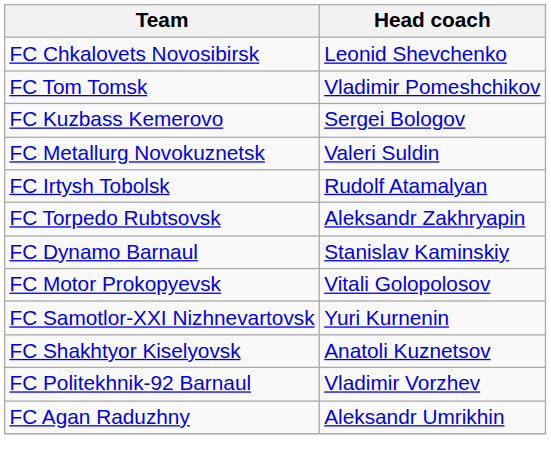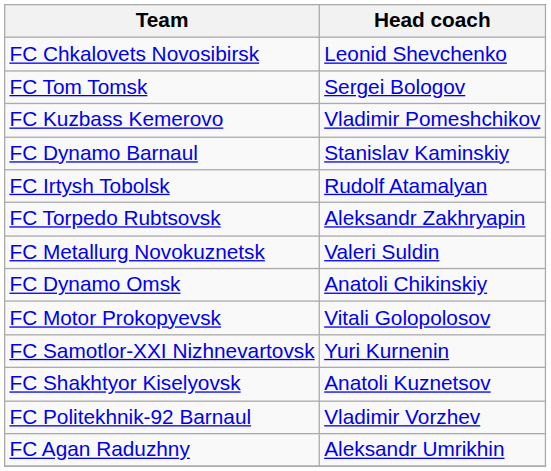FC Tom Tomsk | Head coach: Vladimir Pomeshchikov -> Sergei Bologov
FC Kuzbass Kemerovo | Head coach: Sergei Bologov -> Vladimir Pomeshchikov
rows swapped: FC Dynamo Barnaul <-> FC Metallurg Novokuznetsk
+ row: FC Dynamo Omsk | Anatoli Chikinskiy
